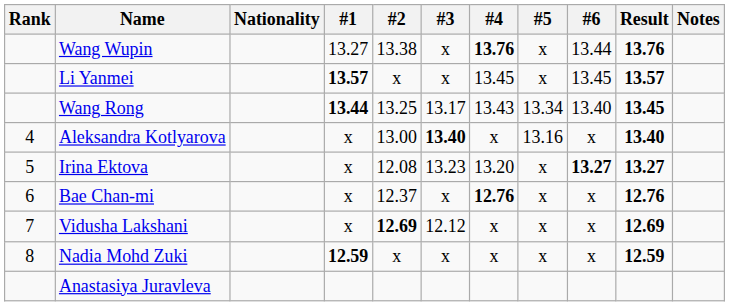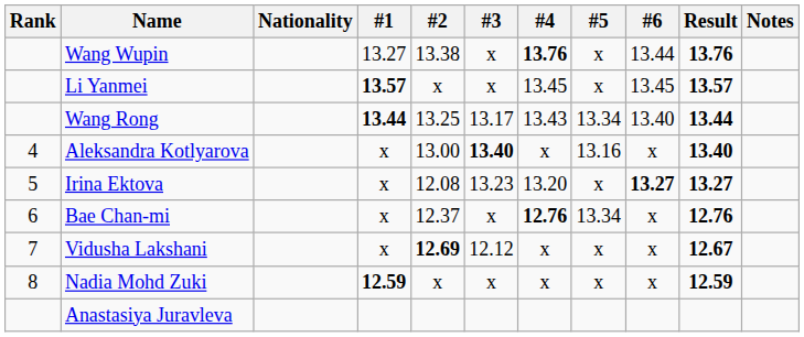Wang Rong | Result: 13.45 -> 13.44
Bae Chan-mi | #5: x -> 13.34
Vidusha Lakshani | Result: 12.69 -> 12.67
